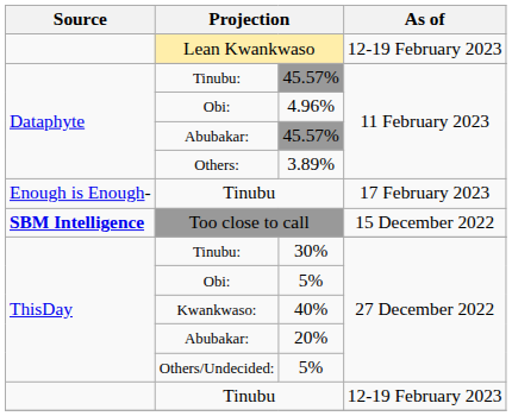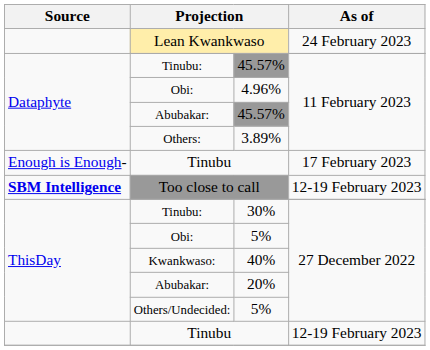Lean Kwankwaso | As of: 12-19 February 2023 -> 24 February 2023
Too close to call | As of: 15 December 2022 -> 12-19 February 2023
